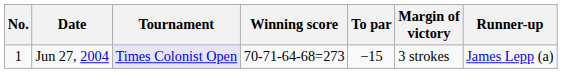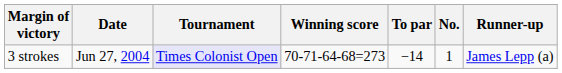columns swapped: No. <-> Margin of victory
Jun 27, 2004 | To par: −15 -> −14
